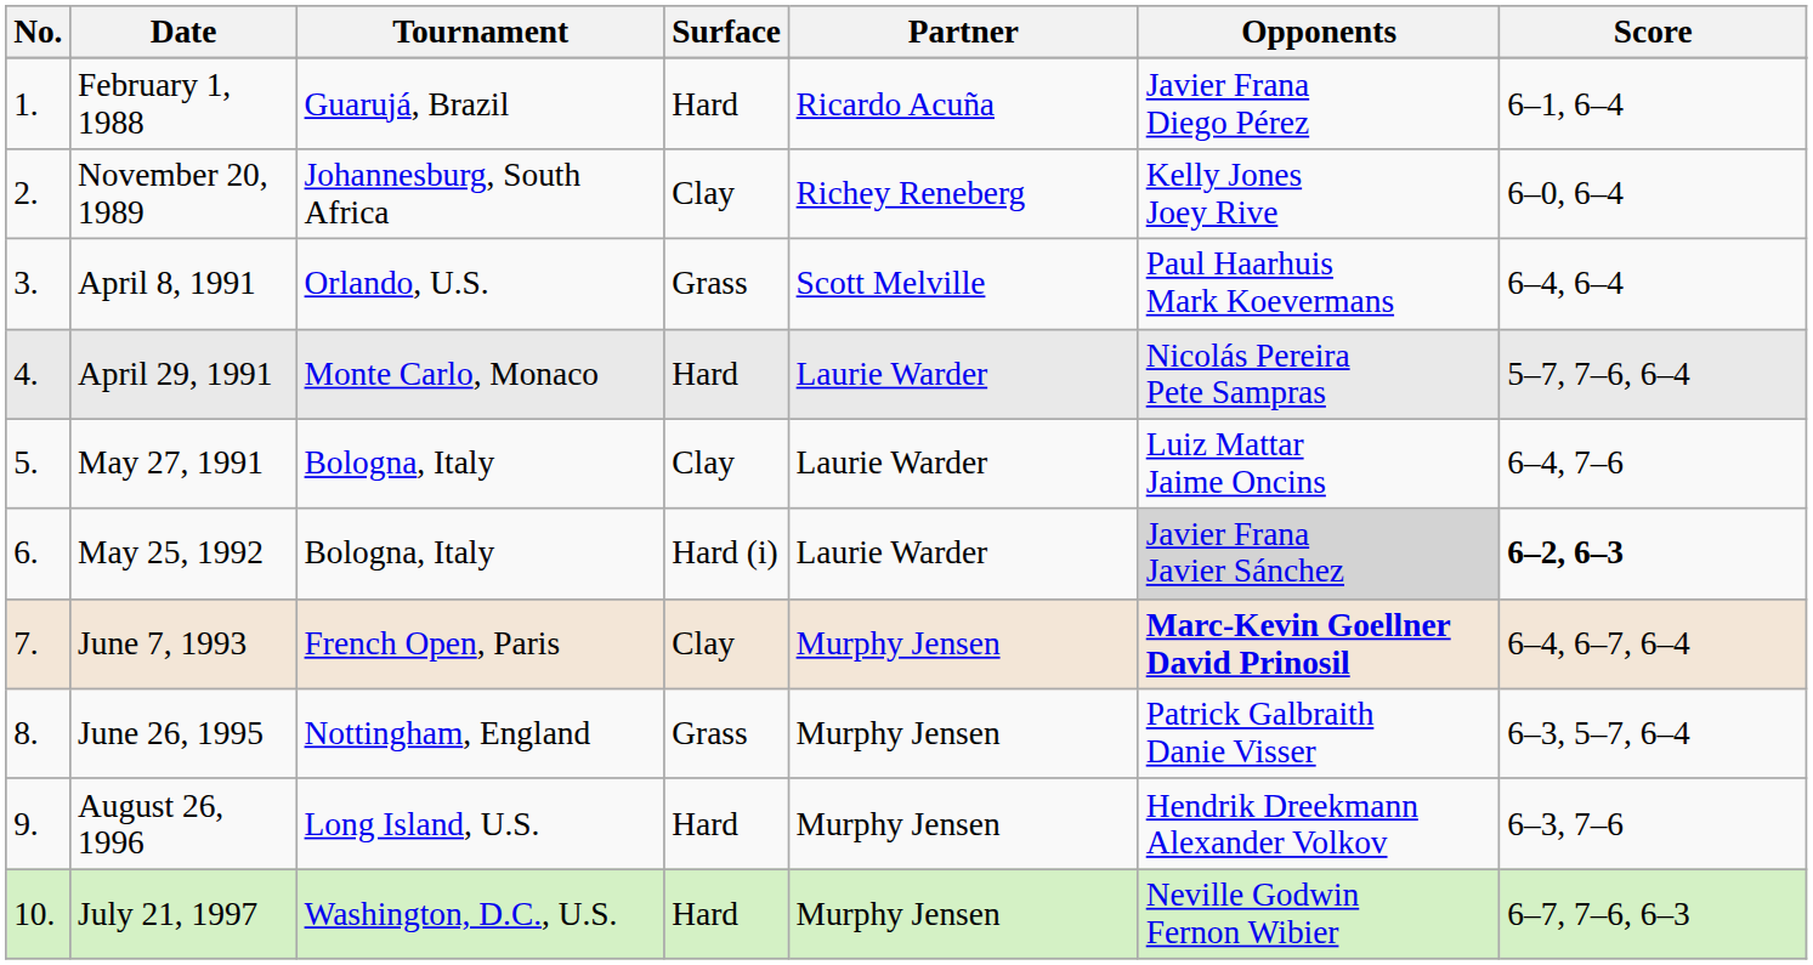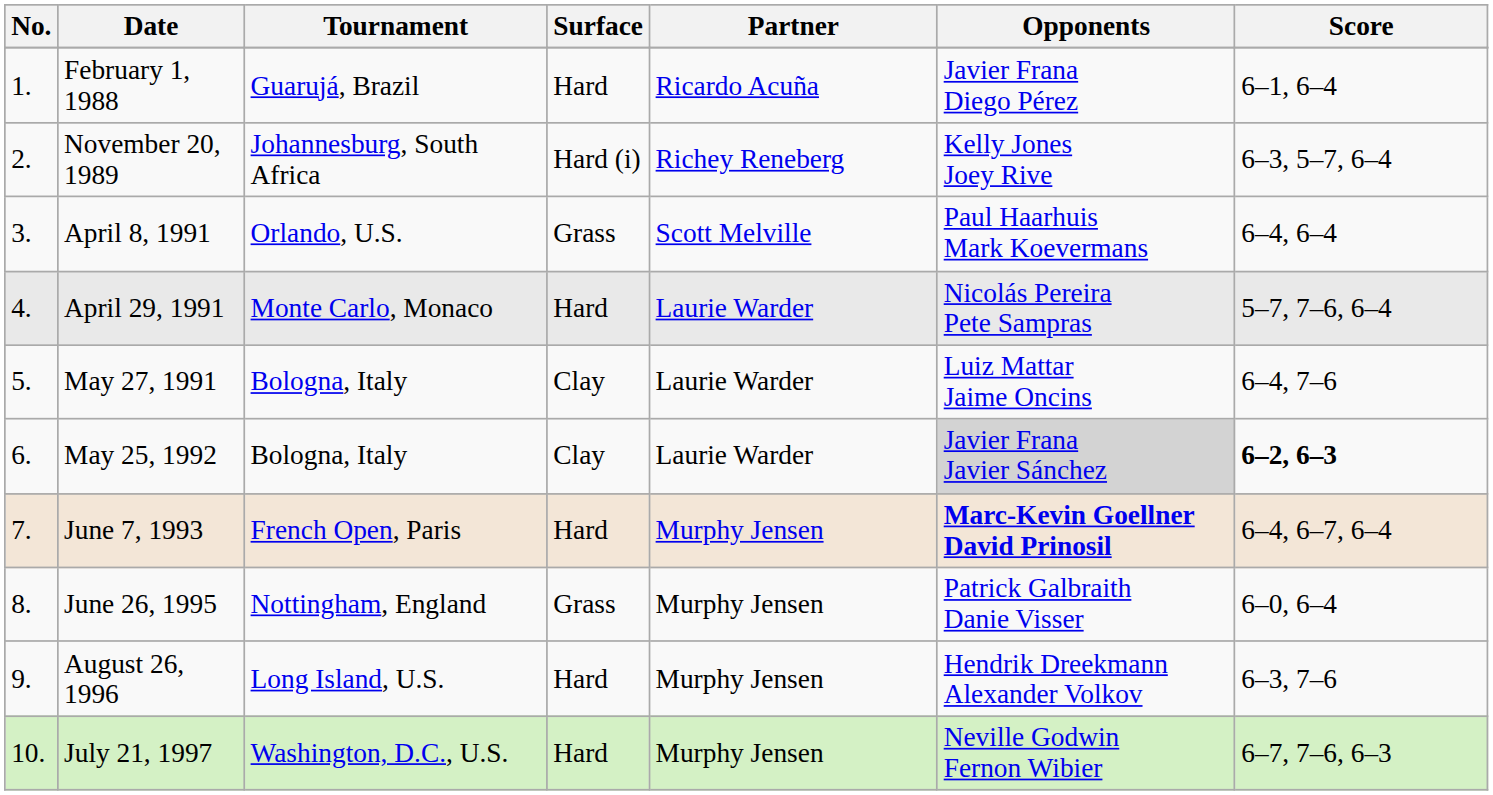November 20, 1989 | Surface: Clay -> Hard (i)
November 20, 1989 | Score: 6–0, 6–4 -> 6–3, 5–7, 6–4
May 25, 1992 | Surface: Hard (i) -> Clay
June 7, 1993 | Surface: Clay -> Hard
June 26, 1995 | Score: 6–3, 5–7, 6–4 -> 6–0, 6–4
